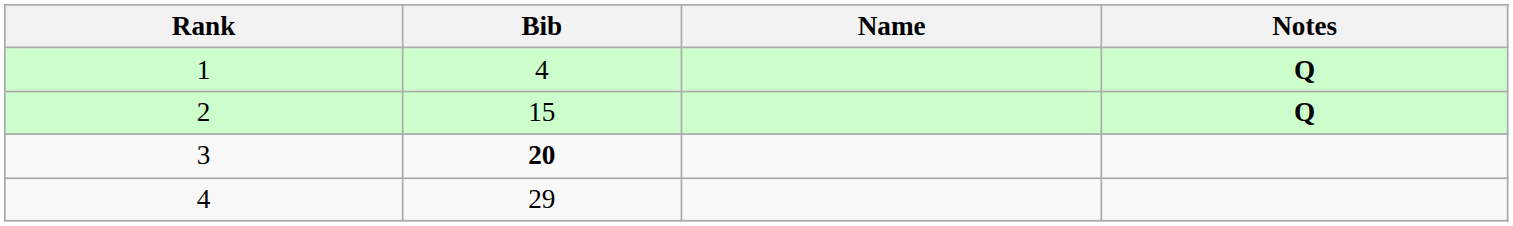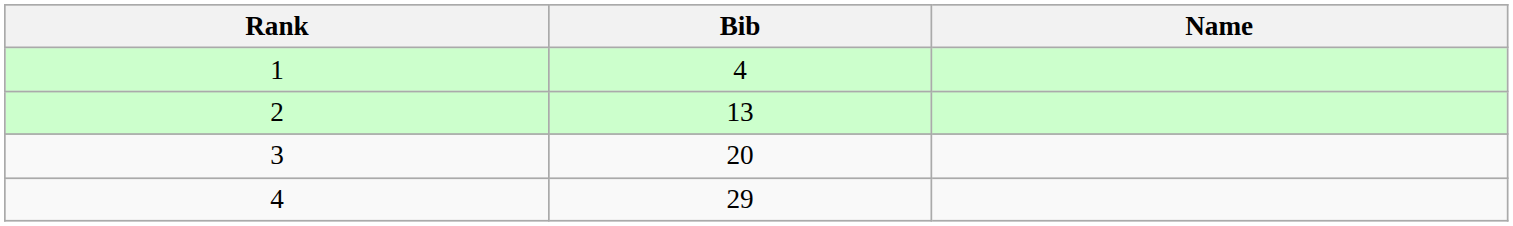- column: Notes | Q | Q
2 | Bib: 15 -> 13
3 | Bib: bold -> normal
